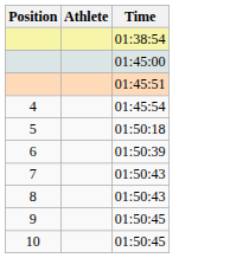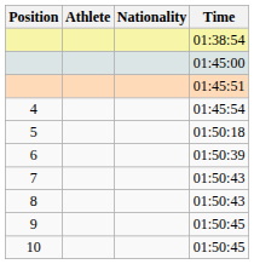+ column: Nationality
